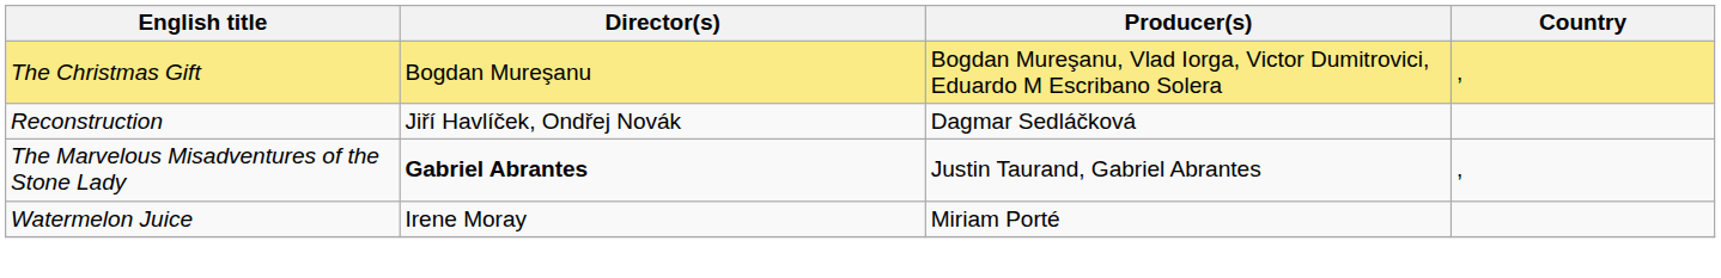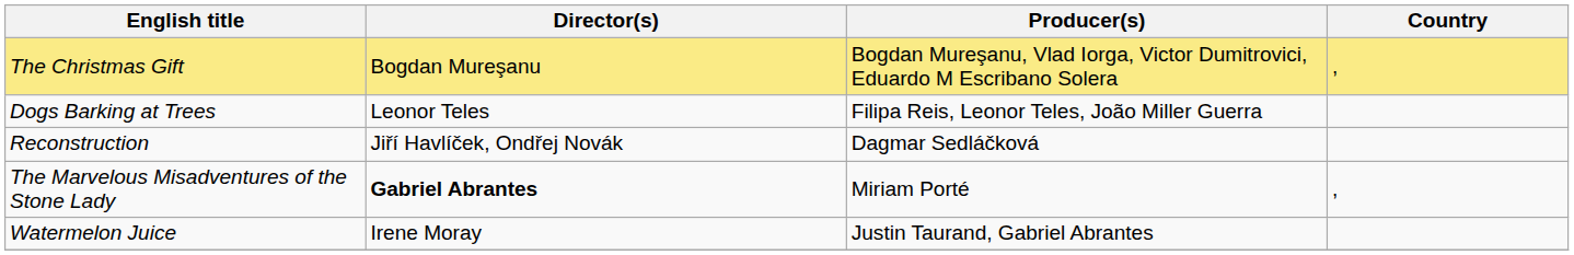+ row: Dogs Barking at Trees | Leonor Teles | Filipa Reis, Leonor Teles, João Miller Guerra
The Marvelous Misadventures of the Stone Lady | Producer(s): Justin Taurand, Gabriel Abrantes -> Miriam Porté
Watermelon Juice | Producer(s): Miriam Porté -> Justin Taurand, Gabriel Abrantes
